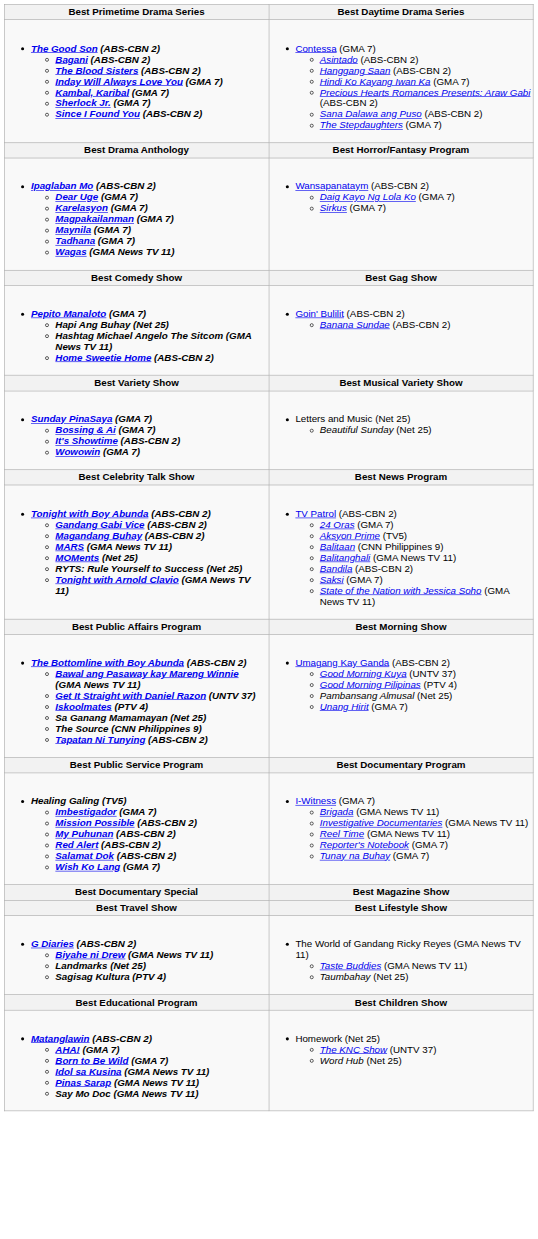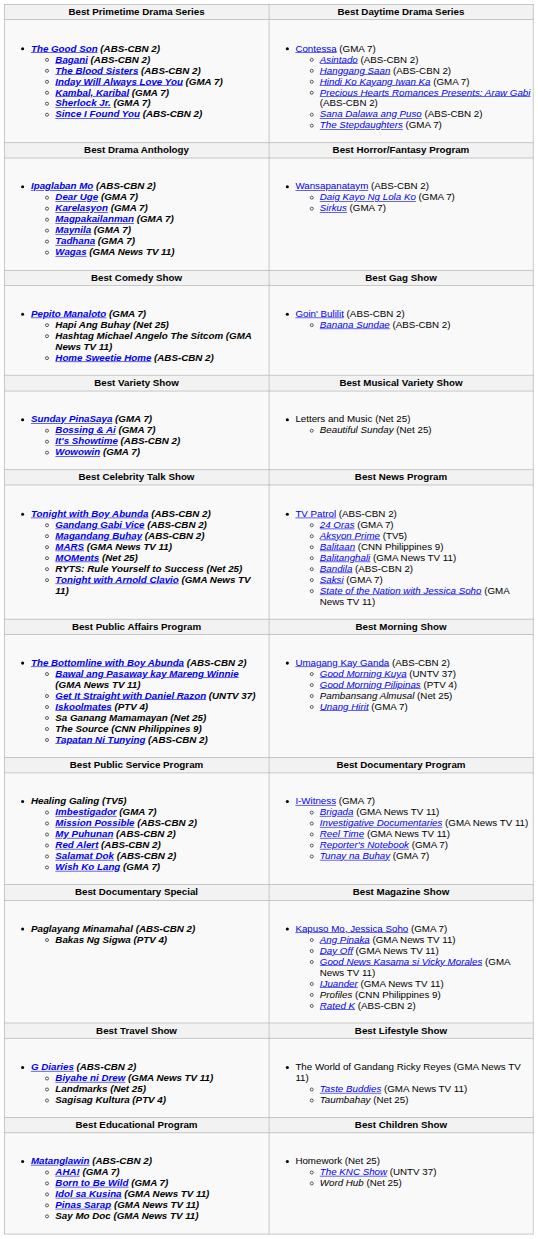+ row: Paglayang Minamahal (ABS-CBN 2) Bakas Ng Sigwa (PTV 4) | Kapuso Mo, Jessica Soho (GMA 7) Ang Pinaka (GMA News TV 11) Day Off (GMA News TV 11) Good News Kasama si Vicky Morales (GMA News TV 11) IJuander (GMA News TV 11) Profiles (CNN Philippines 9) Rated K (ABS-CBN 2)
